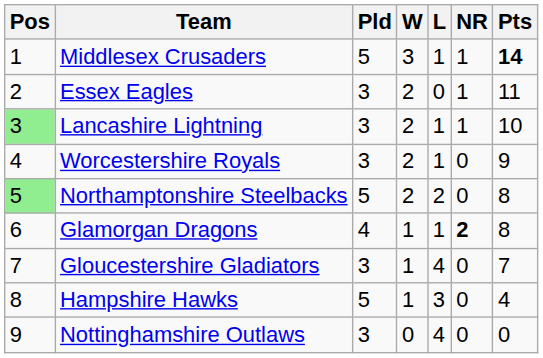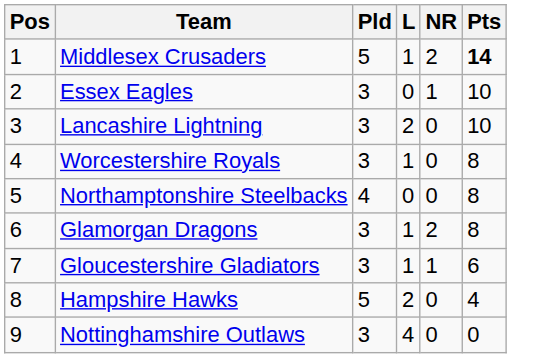- column: W | 3 | 2 | 2 | 2 | 2 | 1 | 1 | 1 | 0
Middlesex Crusaders | NR: 1 -> 2
Essex Eagles | Pts: 11 -> 10
Lancashire Lightning | Pos: lightgreen background -> no background
Lancashire Lightning | L: 1 -> 2
Lancashire Lightning | NR: 1 -> 0
Worcestershire Royals | Pts: 9 -> 8
Northamptonshire Steelbacks | Pos: lightgreen background -> no background
Northamptonshire Steelbacks | Pld: 5 -> 4
Northamptonshire Steelbacks | L: 2 -> 0
Glamorgan Dragons | Pld: 4 -> 3
Glamorgan Dragons | NR: bold -> normal
Gloucestershire Gladiators | L: 4 -> 1
Gloucestershire Gladiators | NR: 0 -> 1
Gloucestershire Gladiators | Pts: 7 -> 6
Hampshire Hawks | L: 3 -> 2
